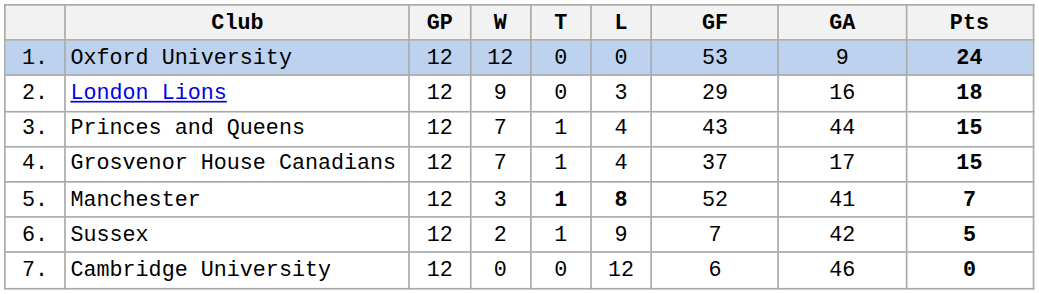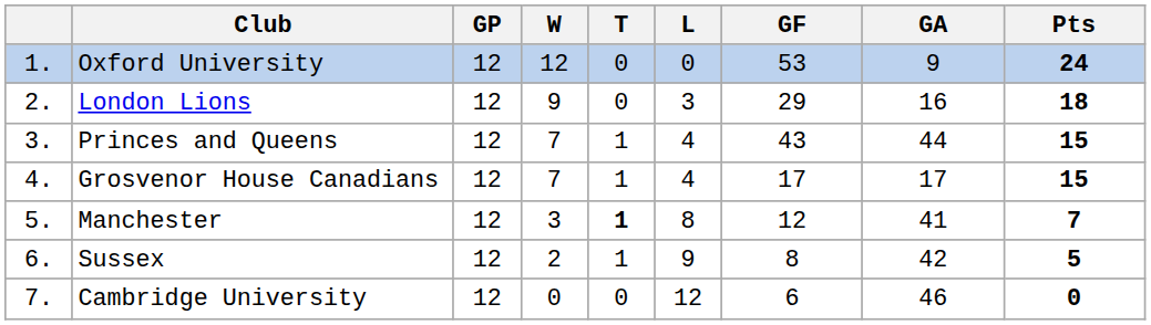Grosvenor House Canadians | GF: 37 -> 17
Manchester | L: bold -> normal
Manchester | GF: 52 -> 12
Sussex | GF: 7 -> 8
